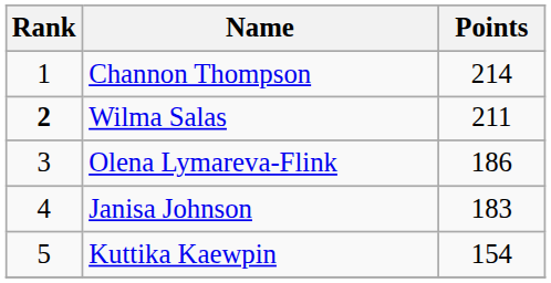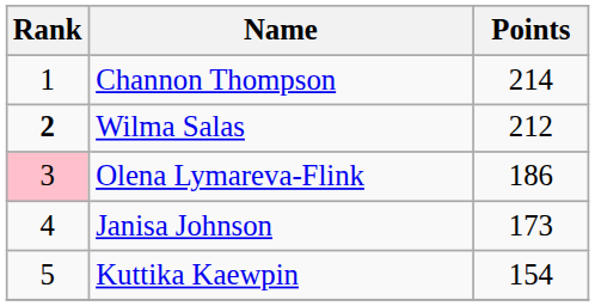Wilma Salas | Points: 211 -> 212
Olena Lymareva-Flink | Rank: no background -> pink background
Janisa Johnson | Points: 183 -> 173
